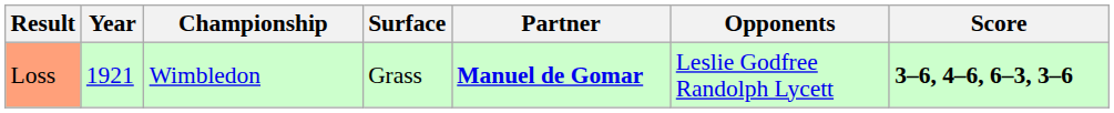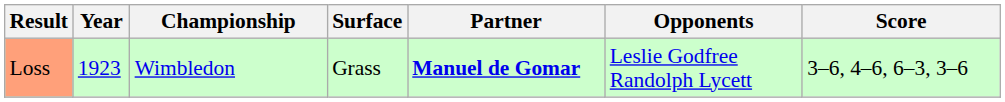Loss | Year: 1921 -> 1923
Loss | Score: bold -> normal
